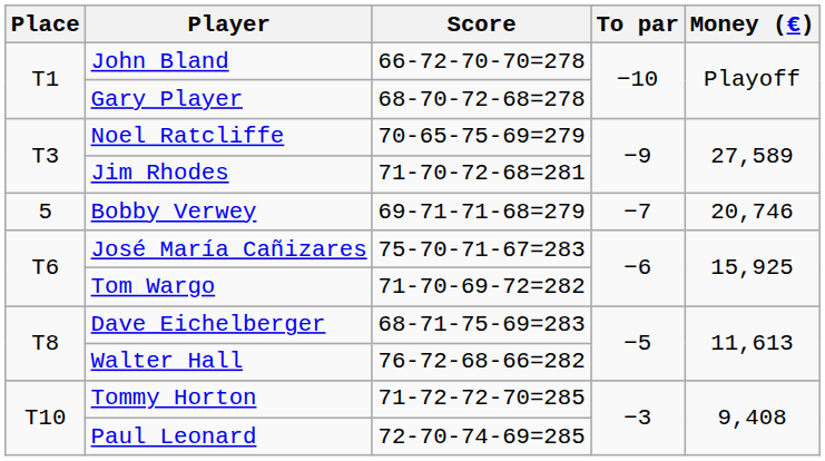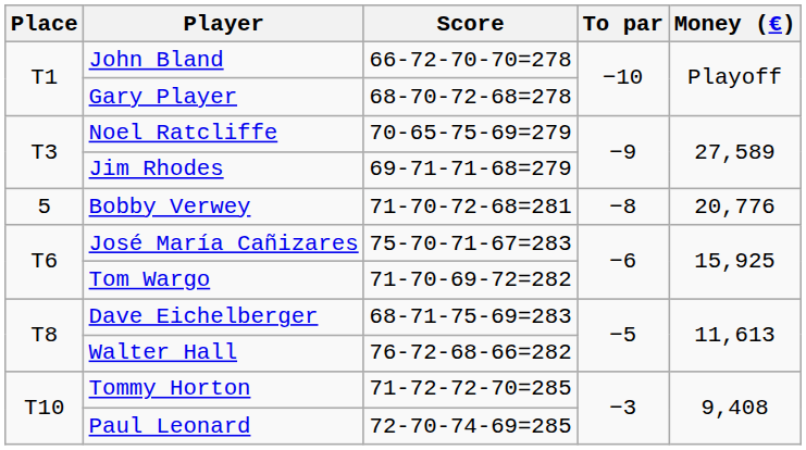Jim Rhodes | Score: 71-70-72-68=281 -> 69-71-71-68=279
Bobby Verwey | Score: 69-71-71-68=279 -> 71-70-72-68=281
Bobby Verwey | To par: −7 -> −8
Bobby Verwey | Money (€): 20,746 -> 20,776
